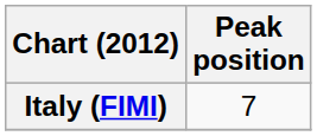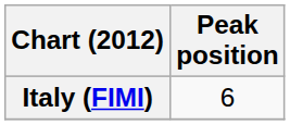Italy (FIMI) | Peak position: 7 -> 6
